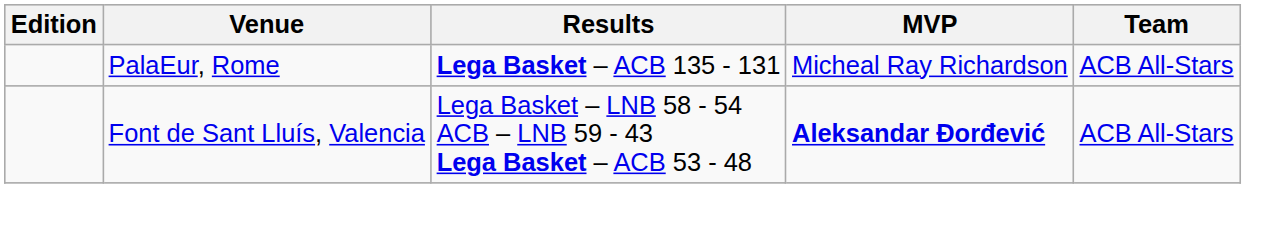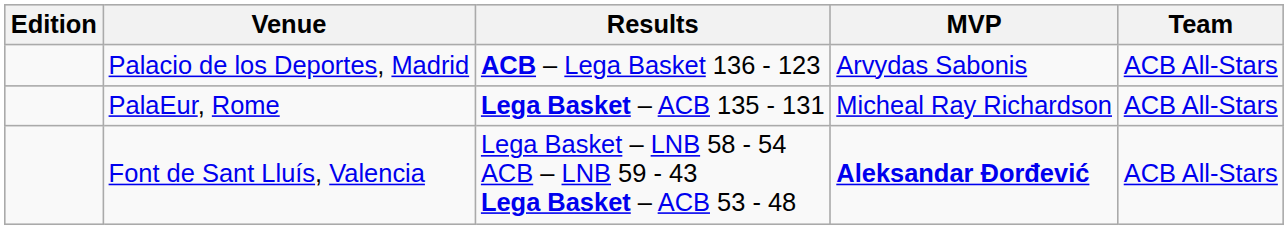+ row: Palacio de los Deportes, Madrid | ACB – Lega Basket 136 - 123 | Arvydas Sabonis | ACB All-Stars
